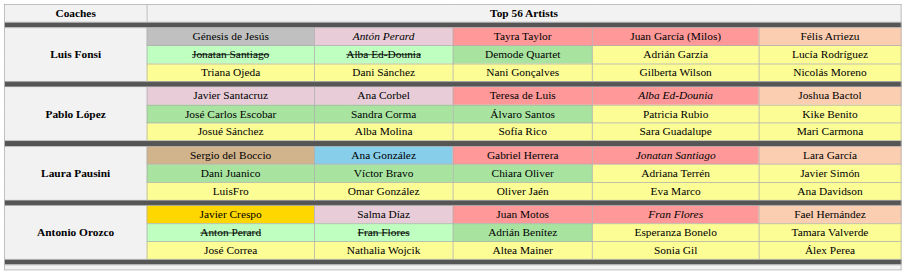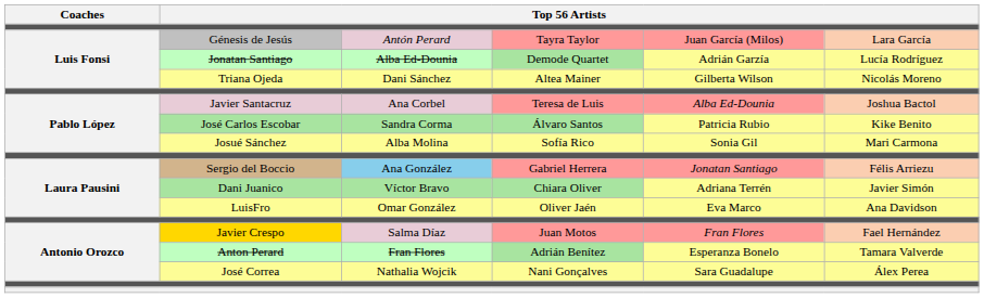Génesis de Jesús | column 6: Félis Arriezu -> Lara García
Triana Ojeda | column 4: Nani Gonçalves -> Altea Mainer
Josué Sánchez | column 5: Sara Guadalupe -> Sonia Gil
Sergio del Boccio | column 6: Lara García -> Félis Arriezu
José Correa | column 4: Altea Mainer -> Nani Gonçalves
José Correa | column 5: Sonia Gil -> Sara Guadalupe
